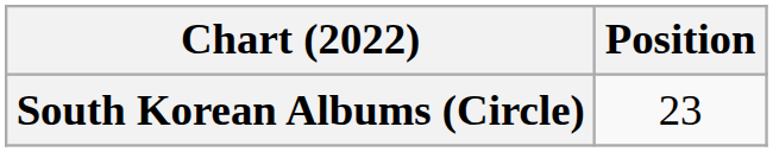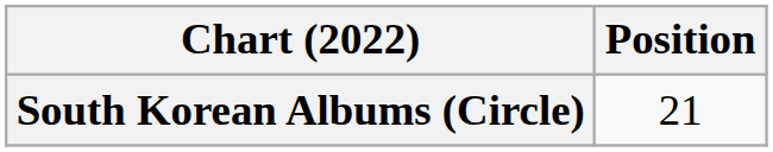South Korean Albums (Circle) | Position: 23 -> 21
